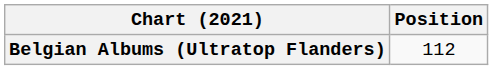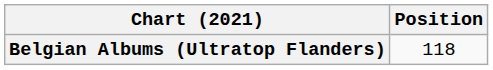Belgian Albums (Ultratop Flanders) | Position: 112 -> 118
